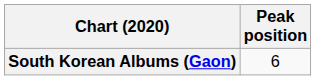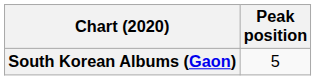South Korean Albums (Gaon) | Peak position: 6 -> 5
